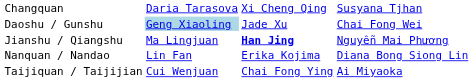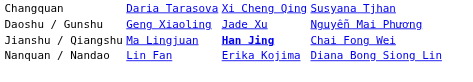Daoshu / Gunshu | column 2: lightblue background -> no background
Daoshu / Gunshu | column 4: Chai Fong Wei -> Nguyễn Mai Phương
Jianshu / Qiangshu | column 4: Nguyễn Mai Phương -> Chai Fong Wei
- row: Taijiquan / Taijijian | Cui Wenjuan | Chai Fong Ying | Ai Miyaoka
